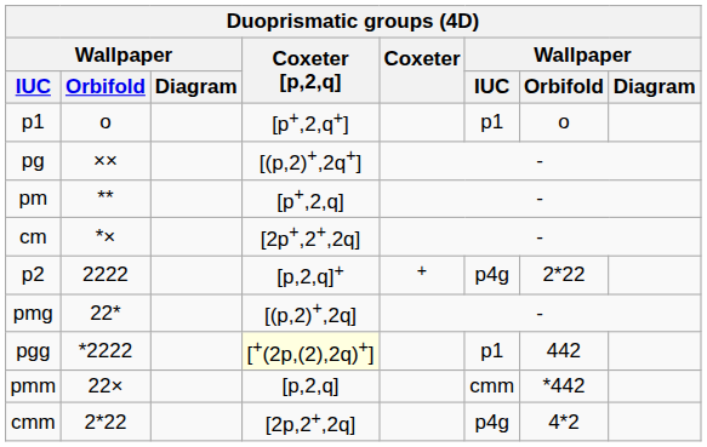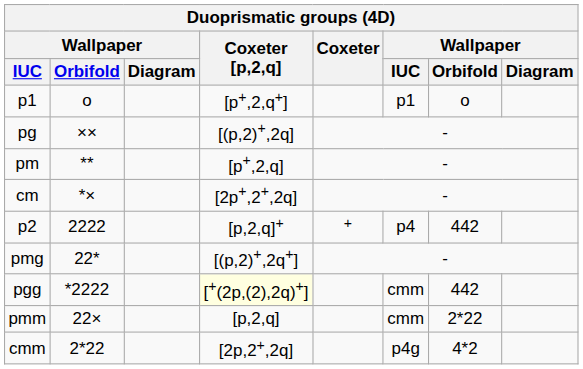pg | Coxeter [p,2,q]: [(p,2)+,2q+] -> [(p,2)+,2q]
p2 | column 6: p4g -> p4
p2 | column 7: 2*22 -> 442
pmg | Coxeter [p,2,q]: [(p,2)+,2q] -> [(p,2)+,2q+]
pgg | column 6: p1 -> cmm
pmm | column 7: *442 -> 2*22
